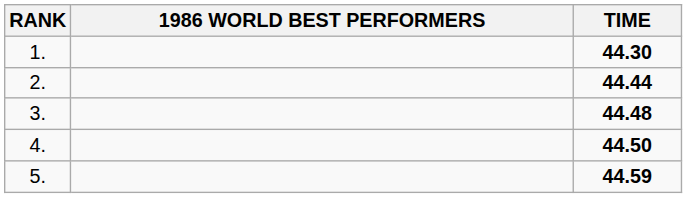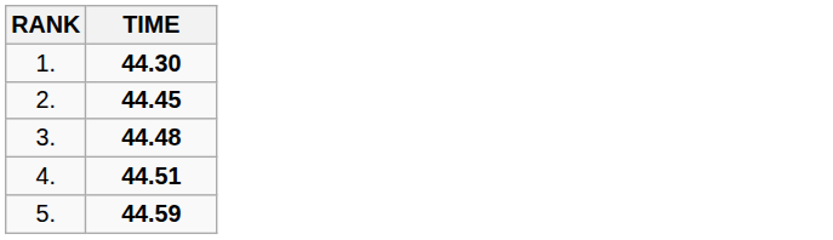- column: 1986 WORLD BEST PERFORMERS
2. | TIME: 44.44 -> 44.45
4. | TIME: 44.50 -> 44.51
